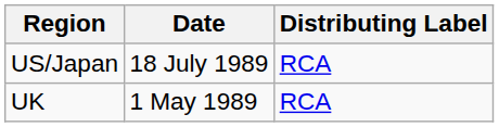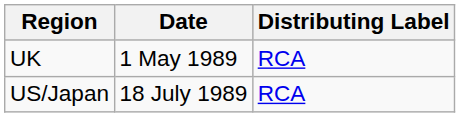rows swapped: UK <-> US/Japan
